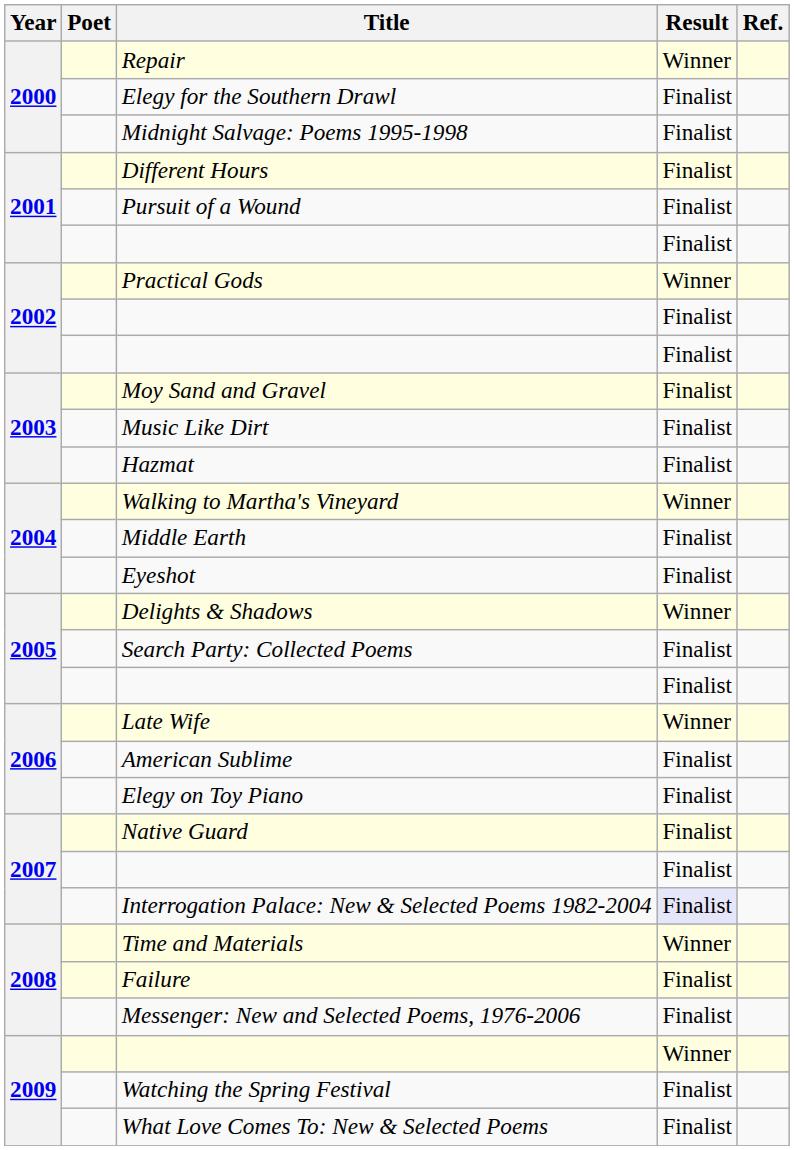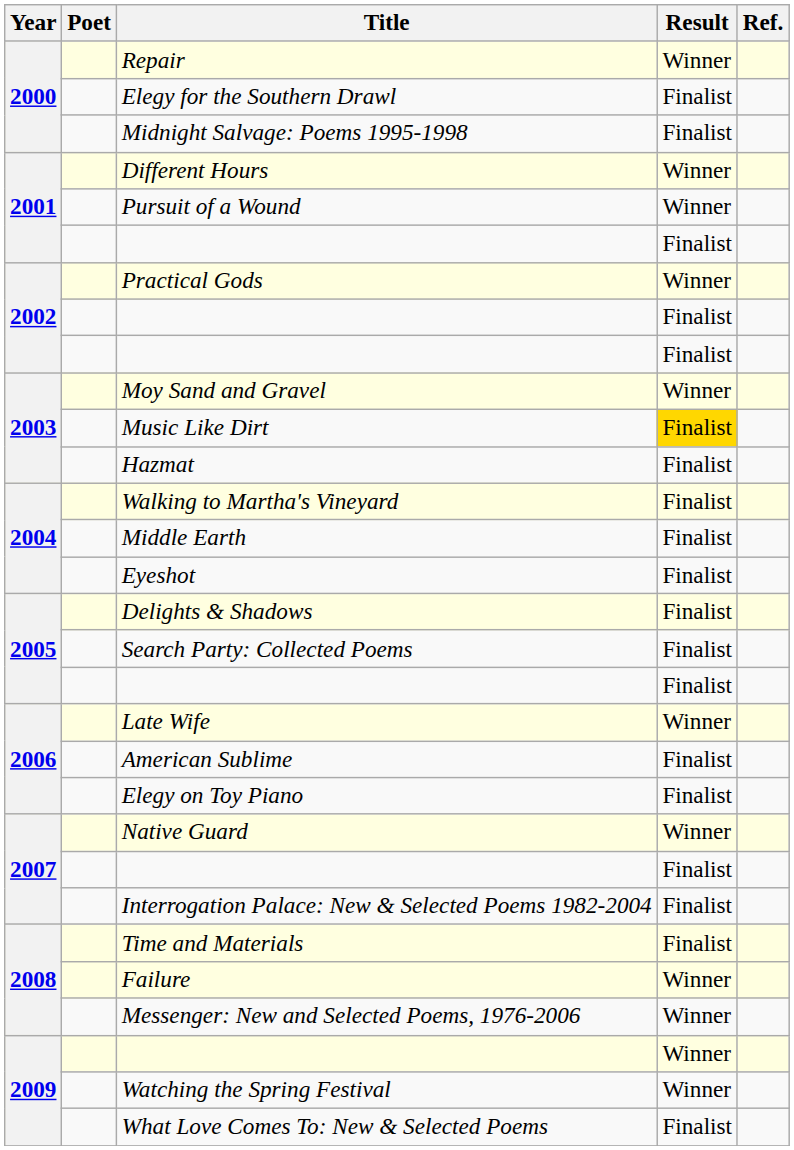Different Hours | Result: Finalist -> Winner
Pursuit of a Wound | Result: Finalist -> Winner
Moy Sand and Gravel | Result: Finalist -> Winner
Music Like Dirt | Result: no background -> gold background
Walking to Martha's Vineyard | Result: Winner -> Finalist
Delights & Shadows | Result: Winner -> Finalist
Native Guard | Result: Finalist -> Winner
Interrogation Palace: New & Selected Poems 1982-2004 | Result: lavender background -> no background
Time and Materials | Result: Winner -> Finalist
Failure | Result: Finalist -> Winner
Messenger: New and Selected Poems, 1976-2006 | Result: Finalist -> Winner
Watching the Spring Festival | Result: Finalist -> Winner
